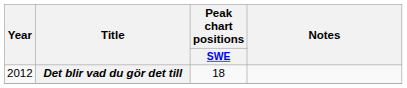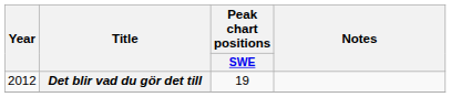Det blir vad du gör det till | Peak chart positions / SWE: 18 -> 19
